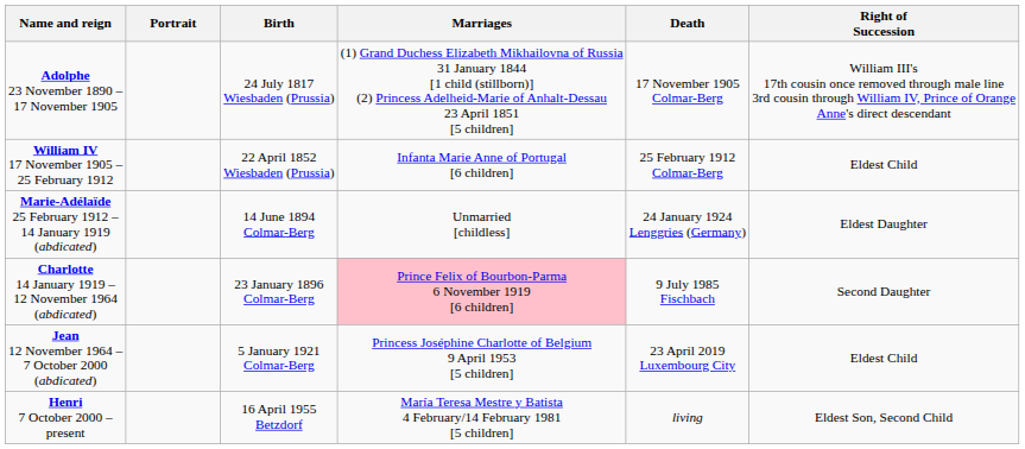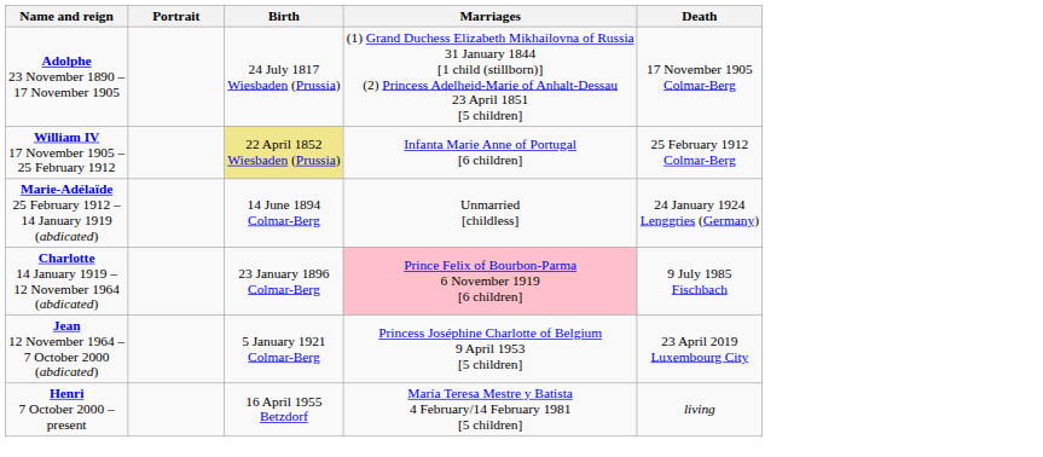- column: Right of Succession | William III's 17th cousin once removed through male line 3rd cousin through William IV, Prince of Orange Anne's direct descendant | Eldest Child | Eldest Daughter | Second Daughter | Eldest Child | Eldest Son, Second Child
William IV 17 November 1905 – 25 February 1912 | Birth: no background -> khaki background
